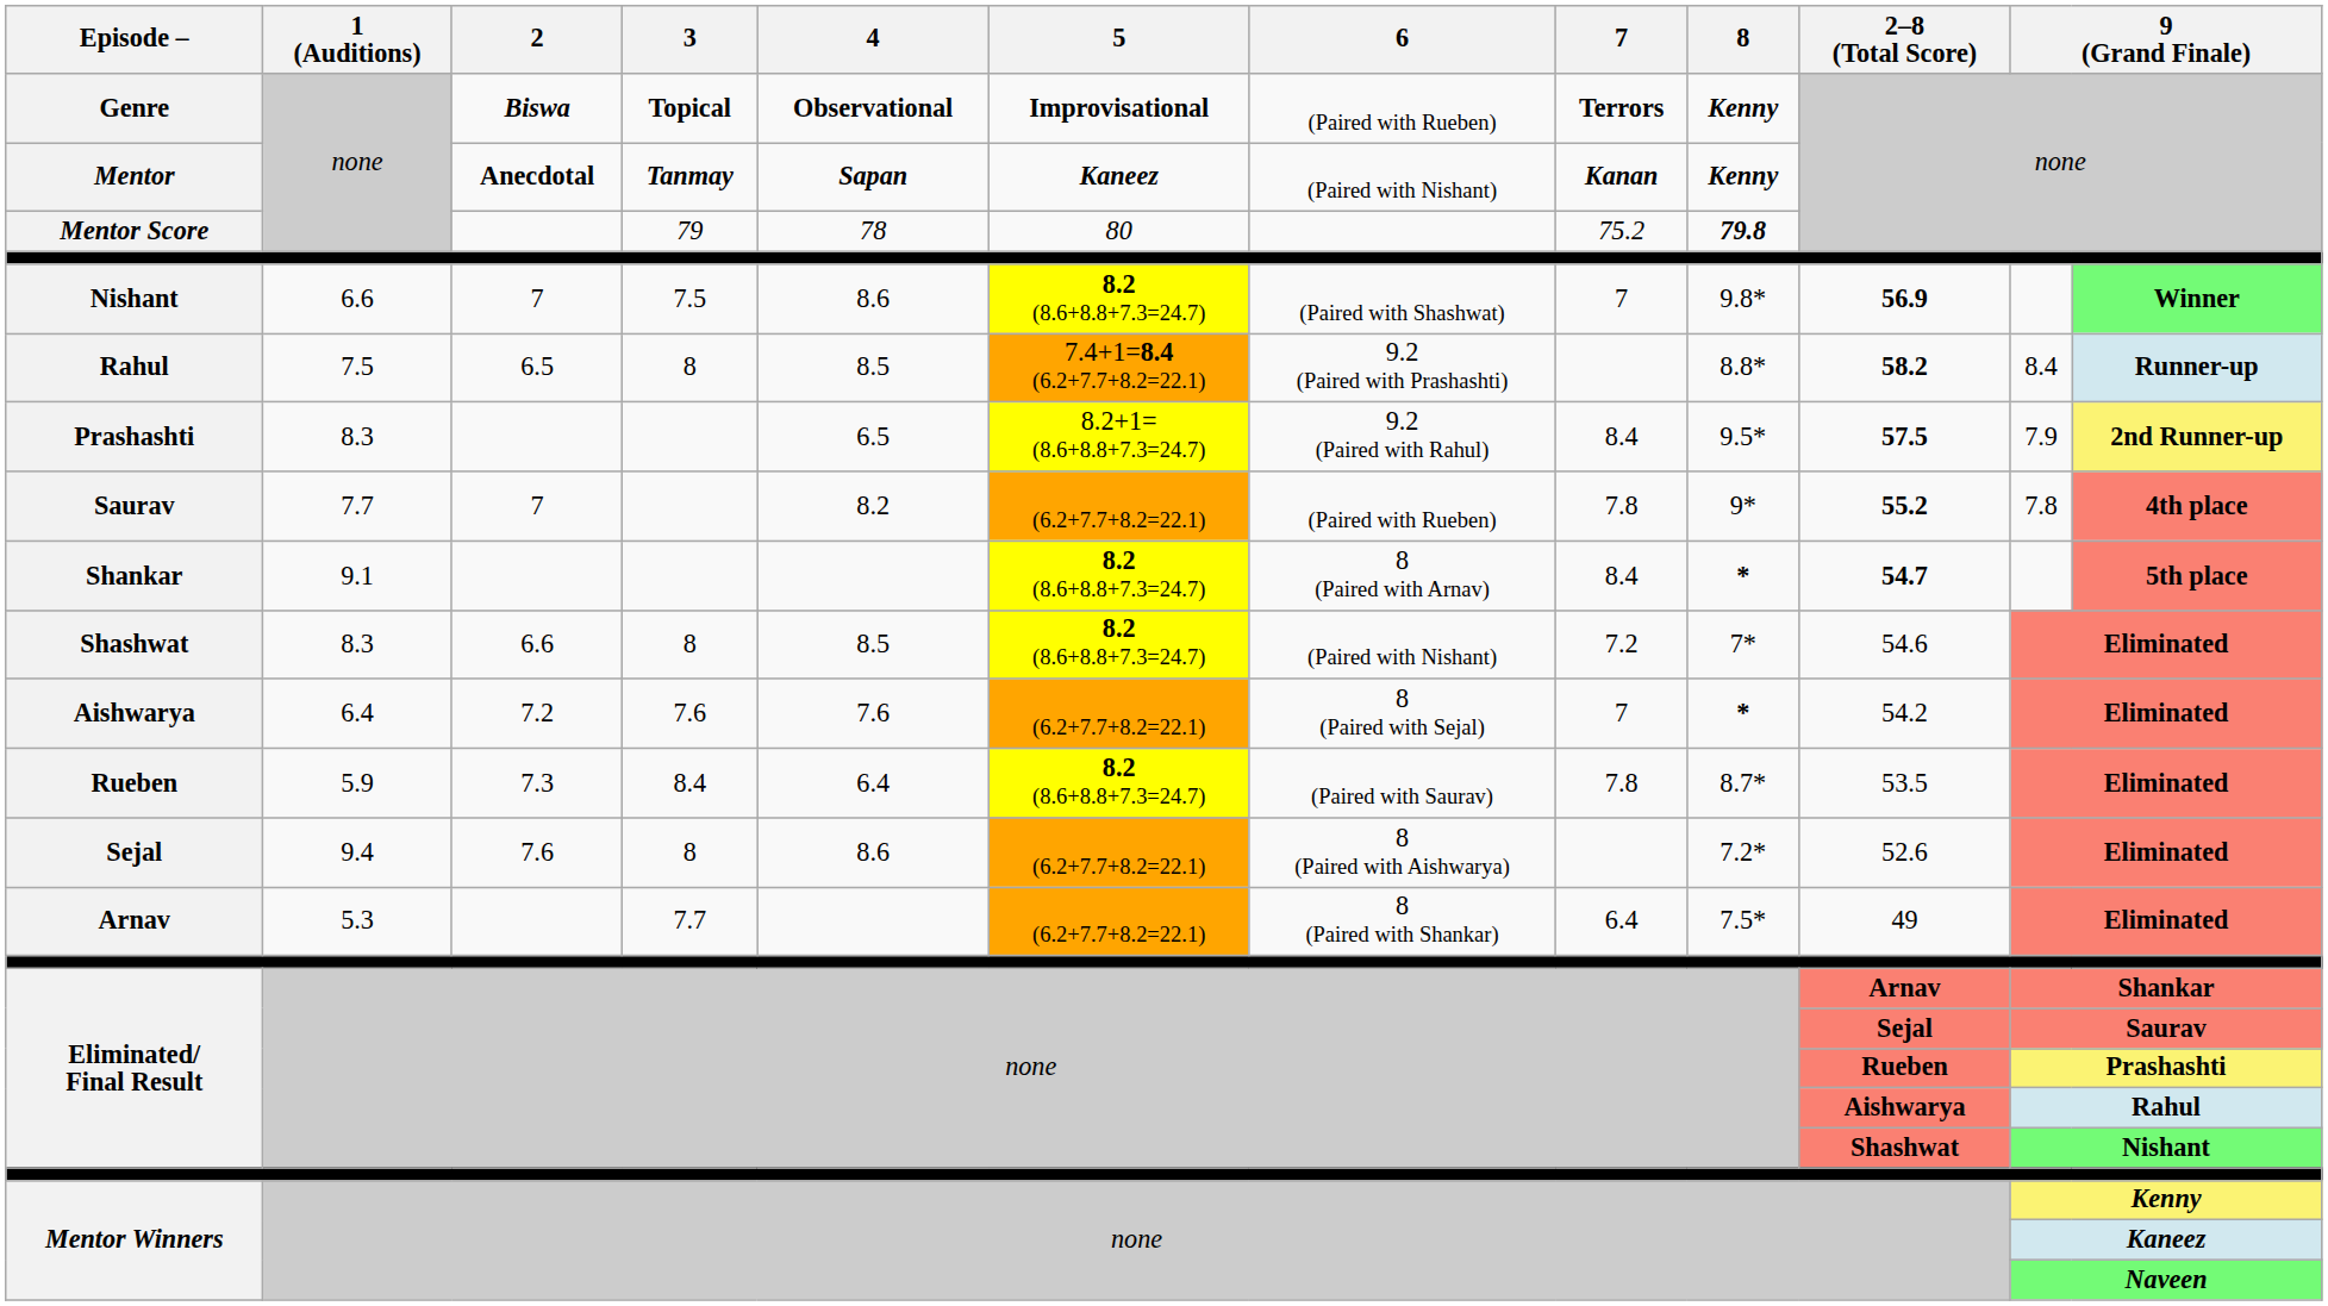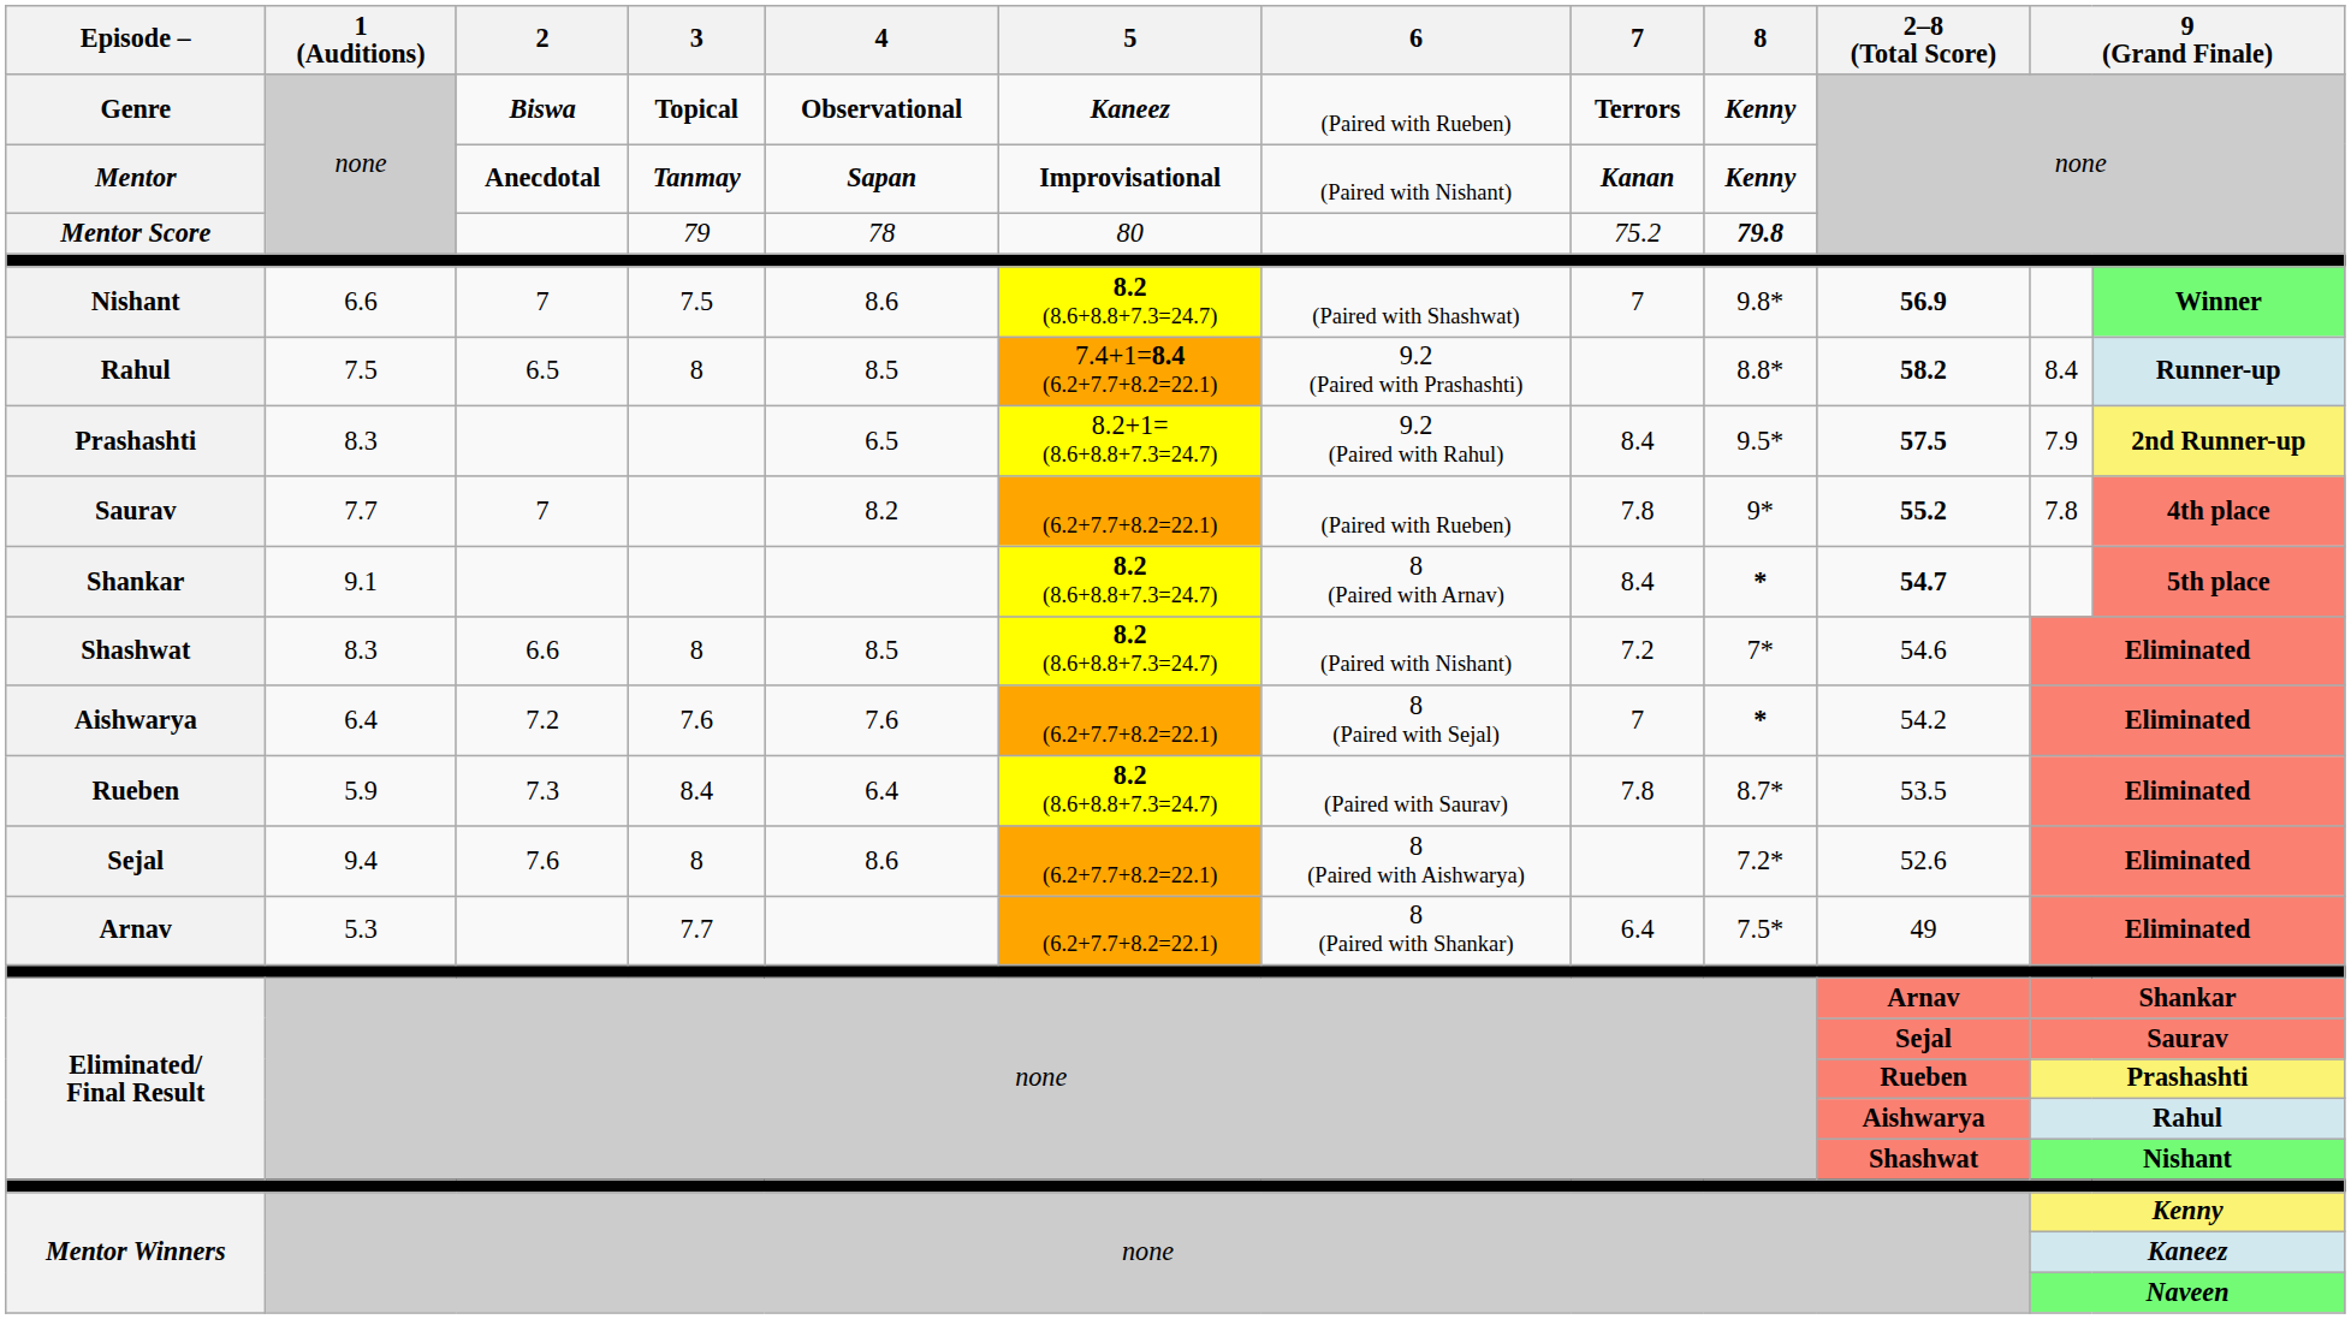Genre | 5: Improvisational -> Kaneez
Mentor | 5: Kaneez -> Improvisational
